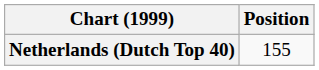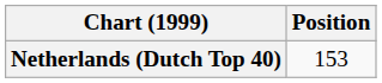Netherlands (Dutch Top 40) | Position: 155 -> 153
